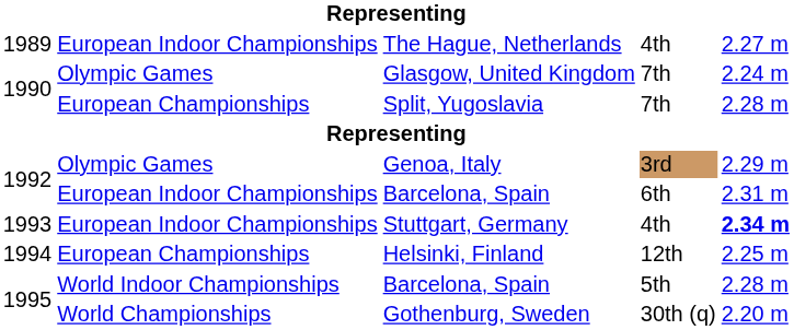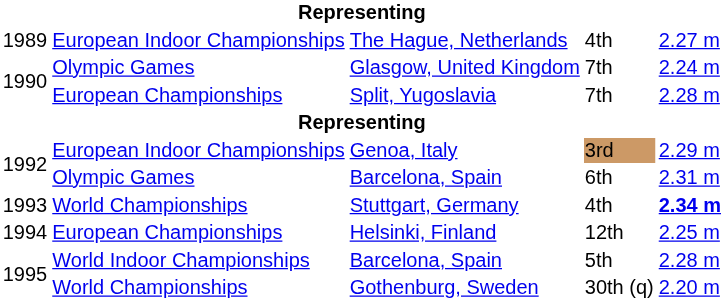Genoa, Italy | column 2: Olympic Games -> European Indoor Championships
Barcelona, Spain / 6th | column 2: European Indoor Championships -> Olympic Games
Stuttgart, Germany | column 2: European Indoor Championships -> World Championships
